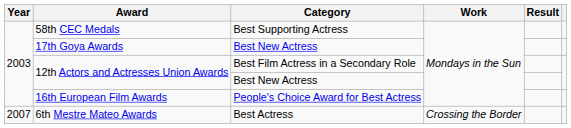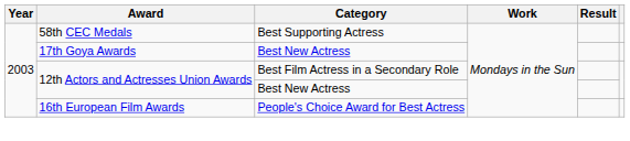- row: 2007 | 6th Mestre Mateo Awards | Best Actress | Crossing the Border
